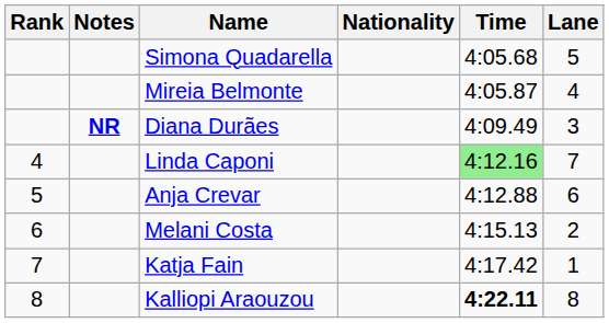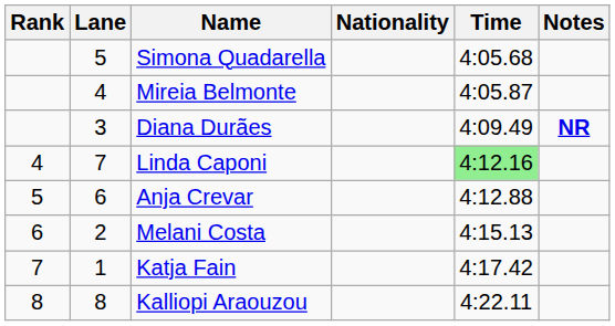columns swapped: Lane <-> Notes
Kalliopi Araouzou | Time: bold -> normal
